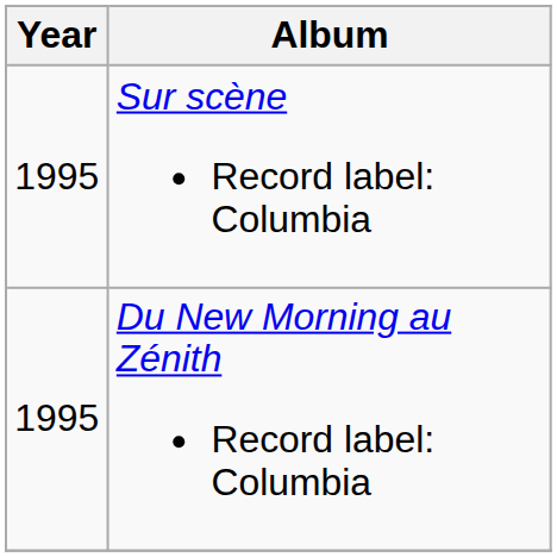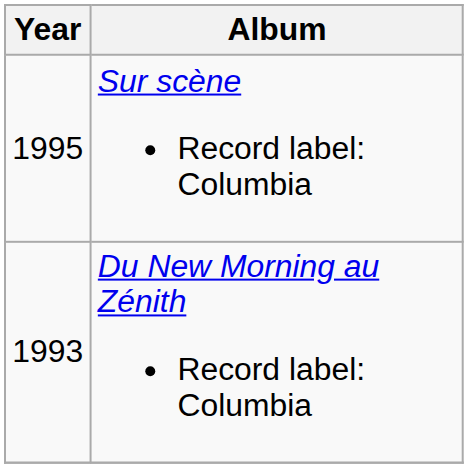Du New Morning au Zénith Record label: Columbia | Year: 1995 -> 1993
